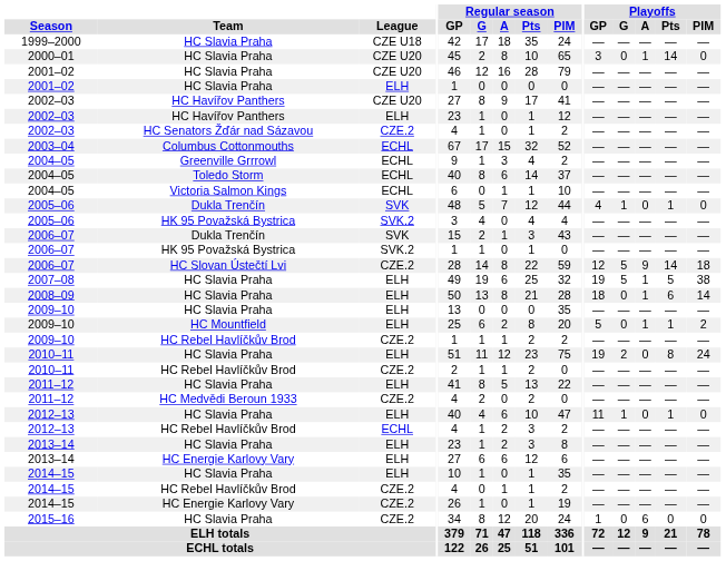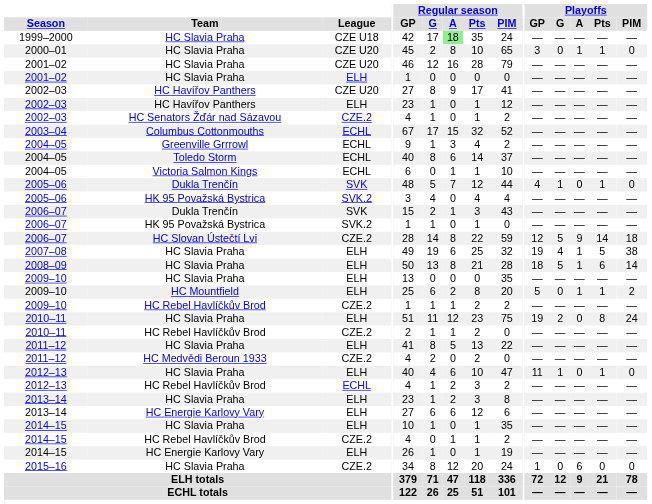1999–2000 | Regular season / A: no background -> lightgreen background
2000–01 | Playoffs / Pts: 14 -> 1
2007–08 | Playoffs / G: 5 -> 4
2008–09 | Playoffs / G: 0 -> 5
2014–15 / HC Energie Karlovy Vary | League: CZE.2 -> ELH
